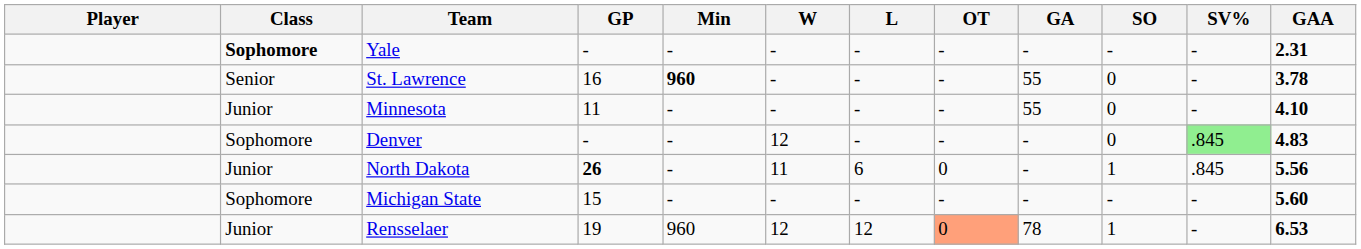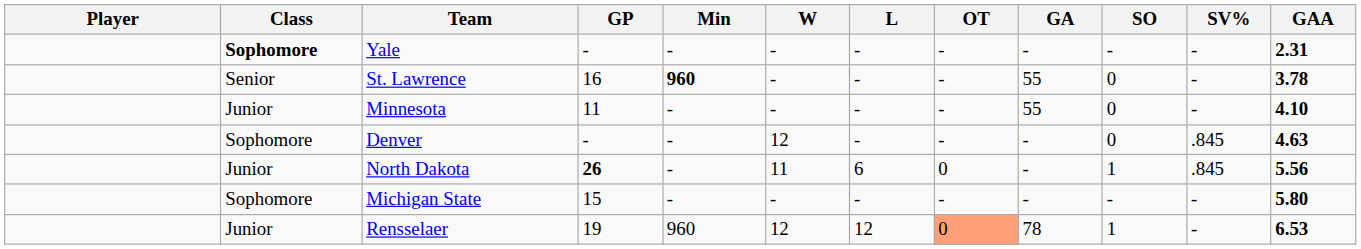Denver | SV%: lightgreen background -> no background
Denver | GAA: 4.83 -> 4.63
Michigan State | GAA: 5.60 -> 5.80
